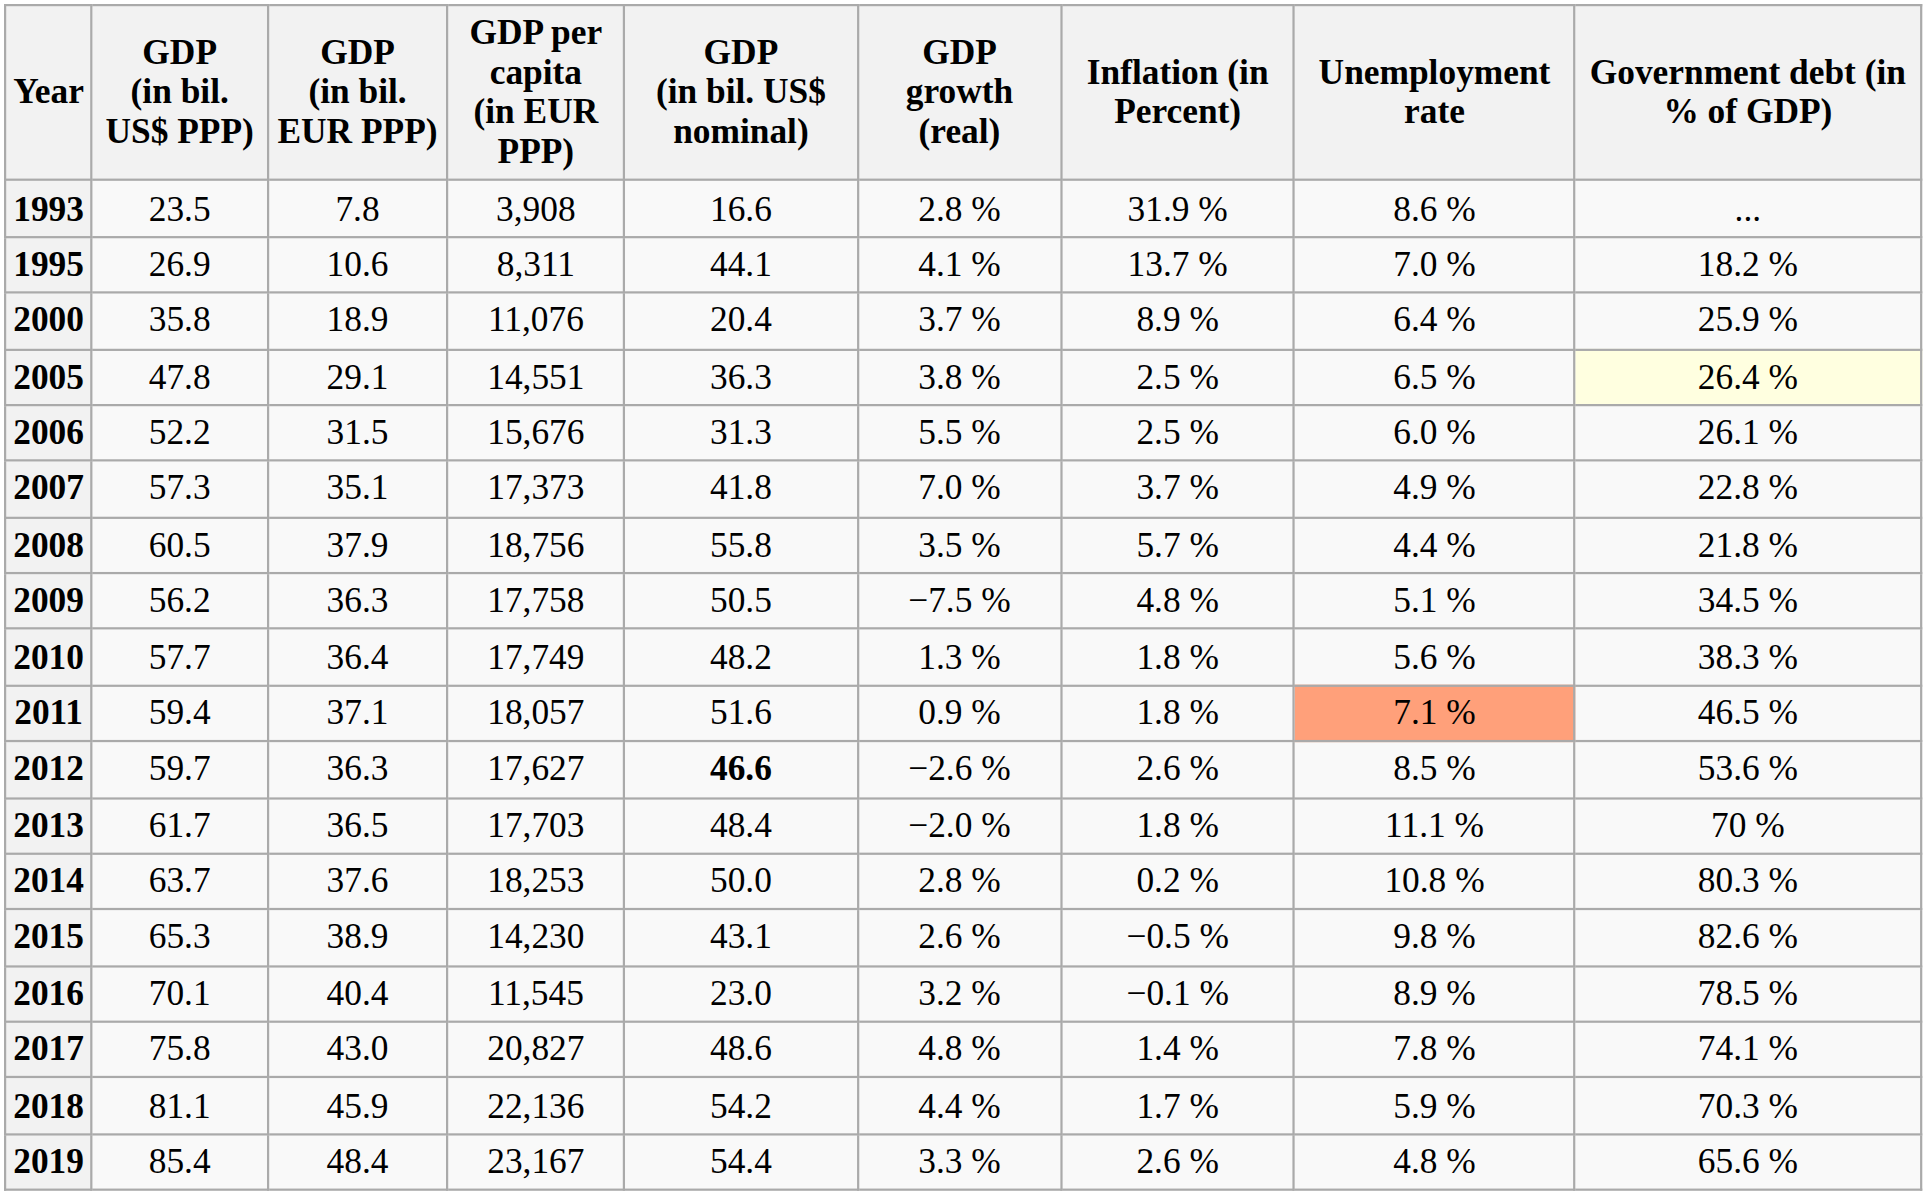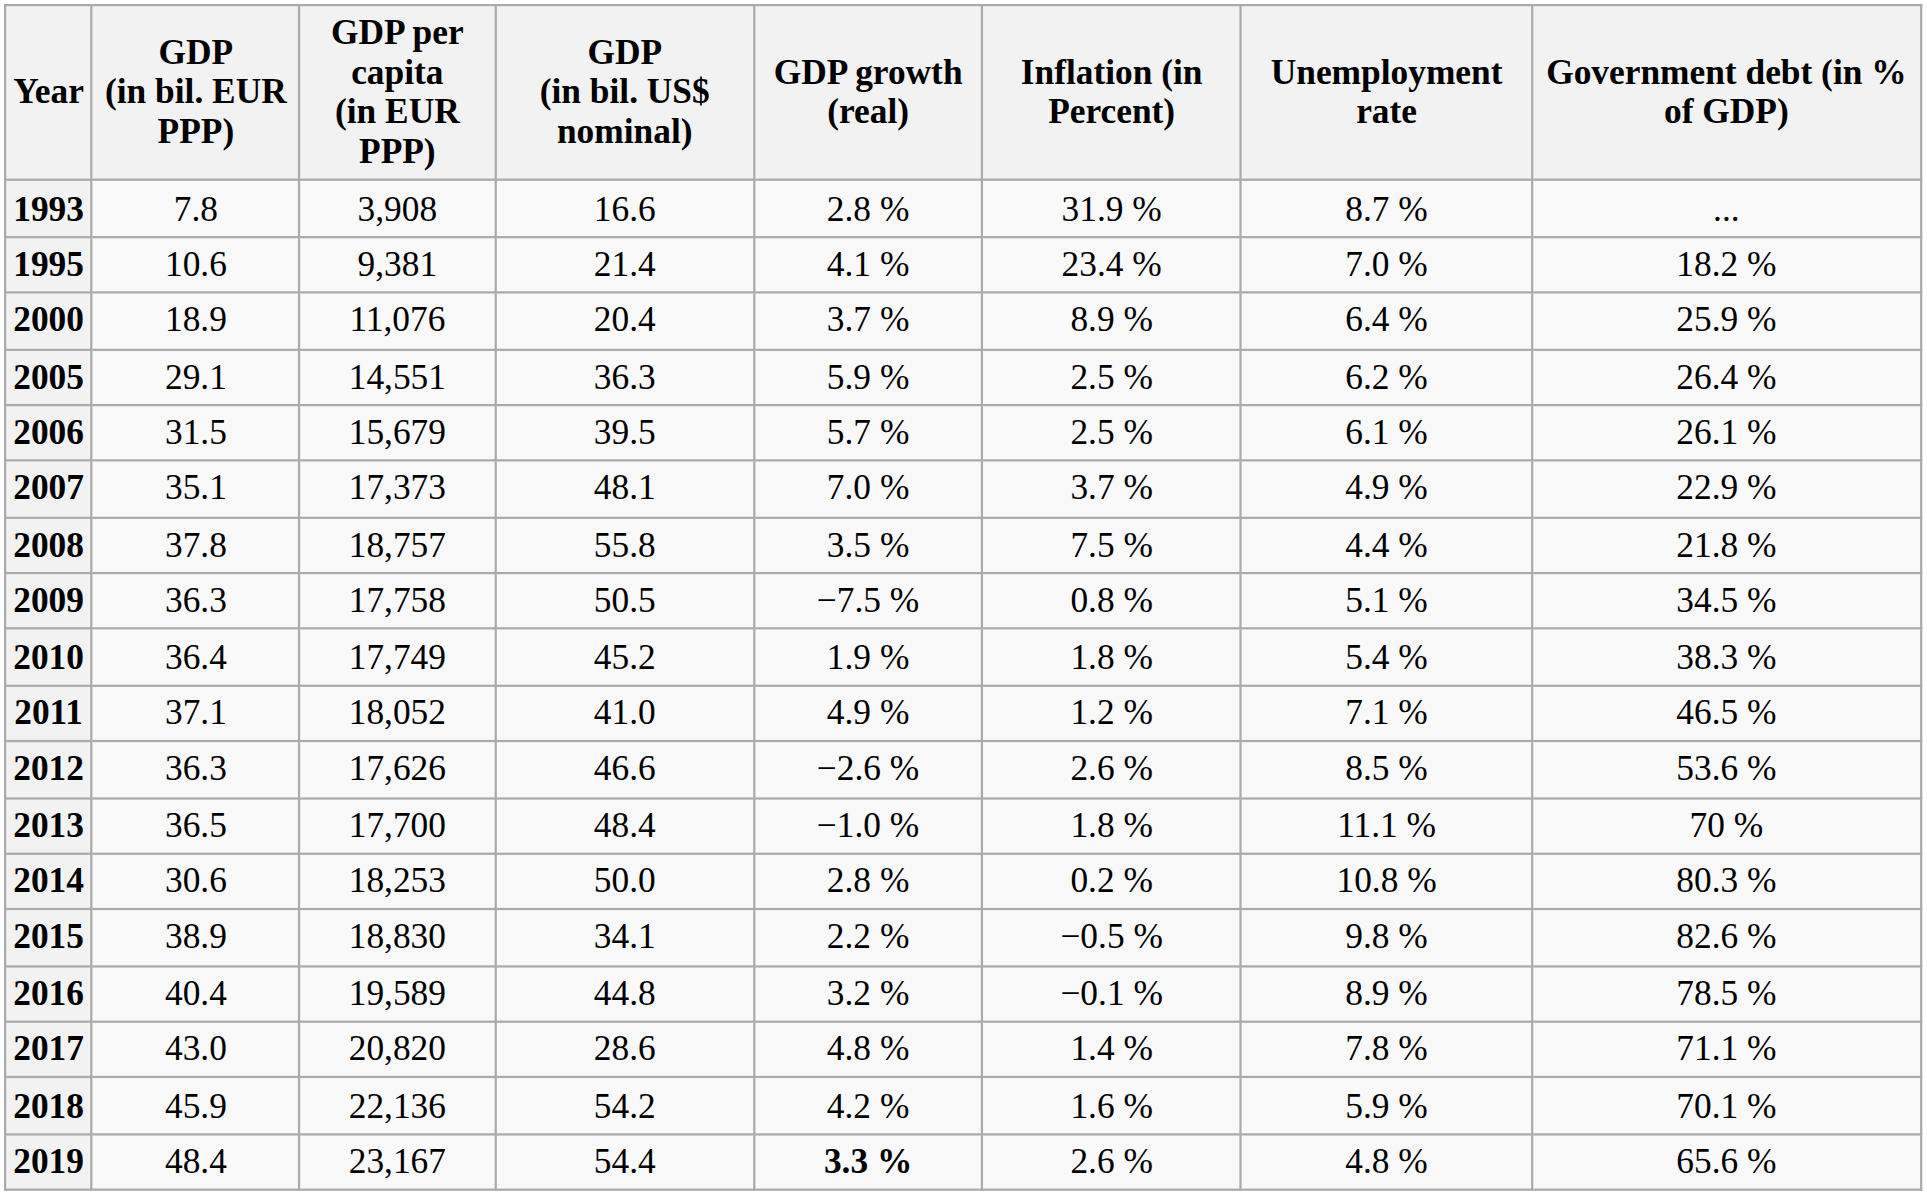- column: GDP (in bil. US$ PPP) | 23.5 | 26.9 | 35.8 | 47.8 | 52.2 | 57.3 | 60.5 | 56.2 | 57.7 | 59.4 | 59.7 | 61.7 | 63.7 | 65.3 | 70.1 | 75.8 | 81.1 | 85.4
1993 | Unemployment rate: 8.6 % -> 8.7 %
1995 | GDP per capita (in EUR PPP): 8,311 -> 9,381
1995 | GDP (in bil. US$ nominal): 44.1 -> 21.4
1995 | Inflation (in Percent): 13.7 % -> 23.4 %
2005 | GDP growth (real): 3.8 % -> 5.9 %
2005 | Unemployment rate: 6.5 % -> 6.2 %
2005 | Government debt (in % of GDP): lightyellow background -> no background
2006 | GDP per capita (in EUR PPP): 15,676 -> 15,679
2006 | GDP (in bil. US$ nominal): 31.3 -> 39.5
2006 | GDP growth (real): 5.5 % -> 5.7 %
2006 | Unemployment rate: 6.0 % -> 6.1 %
2007 | GDP (in bil. US$ nominal): 41.8 -> 48.1
2007 | Government debt (in % of GDP): 22.8 % -> 22.9 %
2008 | GDP (in bil. EUR PPP): 37.9 -> 37.8
2008 | GDP per capita (in EUR PPP): 18,756 -> 18,757
2008 | Inflation (in Percent): 5.7 % -> 7.5 %
2009 | Inflation (in Percent): 4.8 % -> 0.8 %
2010 | GDP (in bil. US$ nominal): 48.2 -> 45.2
2010 | GDP growth (real): 1.3 % -> 1.9 %
2010 | Unemployment rate: 5.6 % -> 5.4 %
2011 | GDP per capita (in EUR PPP): 18,057 -> 18,052
2011 | GDP (in bil. US$ nominal): 51.6 -> 41.0
2011 | GDP growth (real): 0.9 % -> 4.9 %
2011 | Inflation (in Percent): 1.8 % -> 1.2 %
2011 | Unemployment rate: lightsalmon background -> no background
2012 | GDP per capita (in EUR PPP): 17,627 -> 17,626
2012 | GDP (in bil. US$ nominal): bold -> normal
2013 | GDP per capita (in EUR PPP): 17,703 -> 17,700
2013 | GDP growth (real): −2.0 % -> −1.0 %
2014 | GDP (in bil. EUR PPP): 37.6 -> 30.6
2015 | GDP per capita (in EUR PPP): 14,230 -> 18,830
2015 | GDP (in bil. US$ nominal): 43.1 -> 34.1
2015 | GDP growth (real): 2.6 % -> 2.2 %
2016 | GDP per capita (in EUR PPP): 11,545 -> 19,589
2016 | GDP (in bil. US$ nominal): 23.0 -> 44.8
2017 | GDP per capita (in EUR PPP): 20,827 -> 20,820
2017 | GDP (in bil. US$ nominal): 48.6 -> 28.6
2017 | Government debt (in % of GDP): 74.1 % -> 71.1 %
2018 | GDP growth (real): 4.4 % -> 4.2 %
2018 | Inflation (in Percent): 1.7 % -> 1.6 %
2018 | Government debt (in % of GDP): 70.3 % -> 70.1 %
2019 | GDP growth (real): normal -> bold
